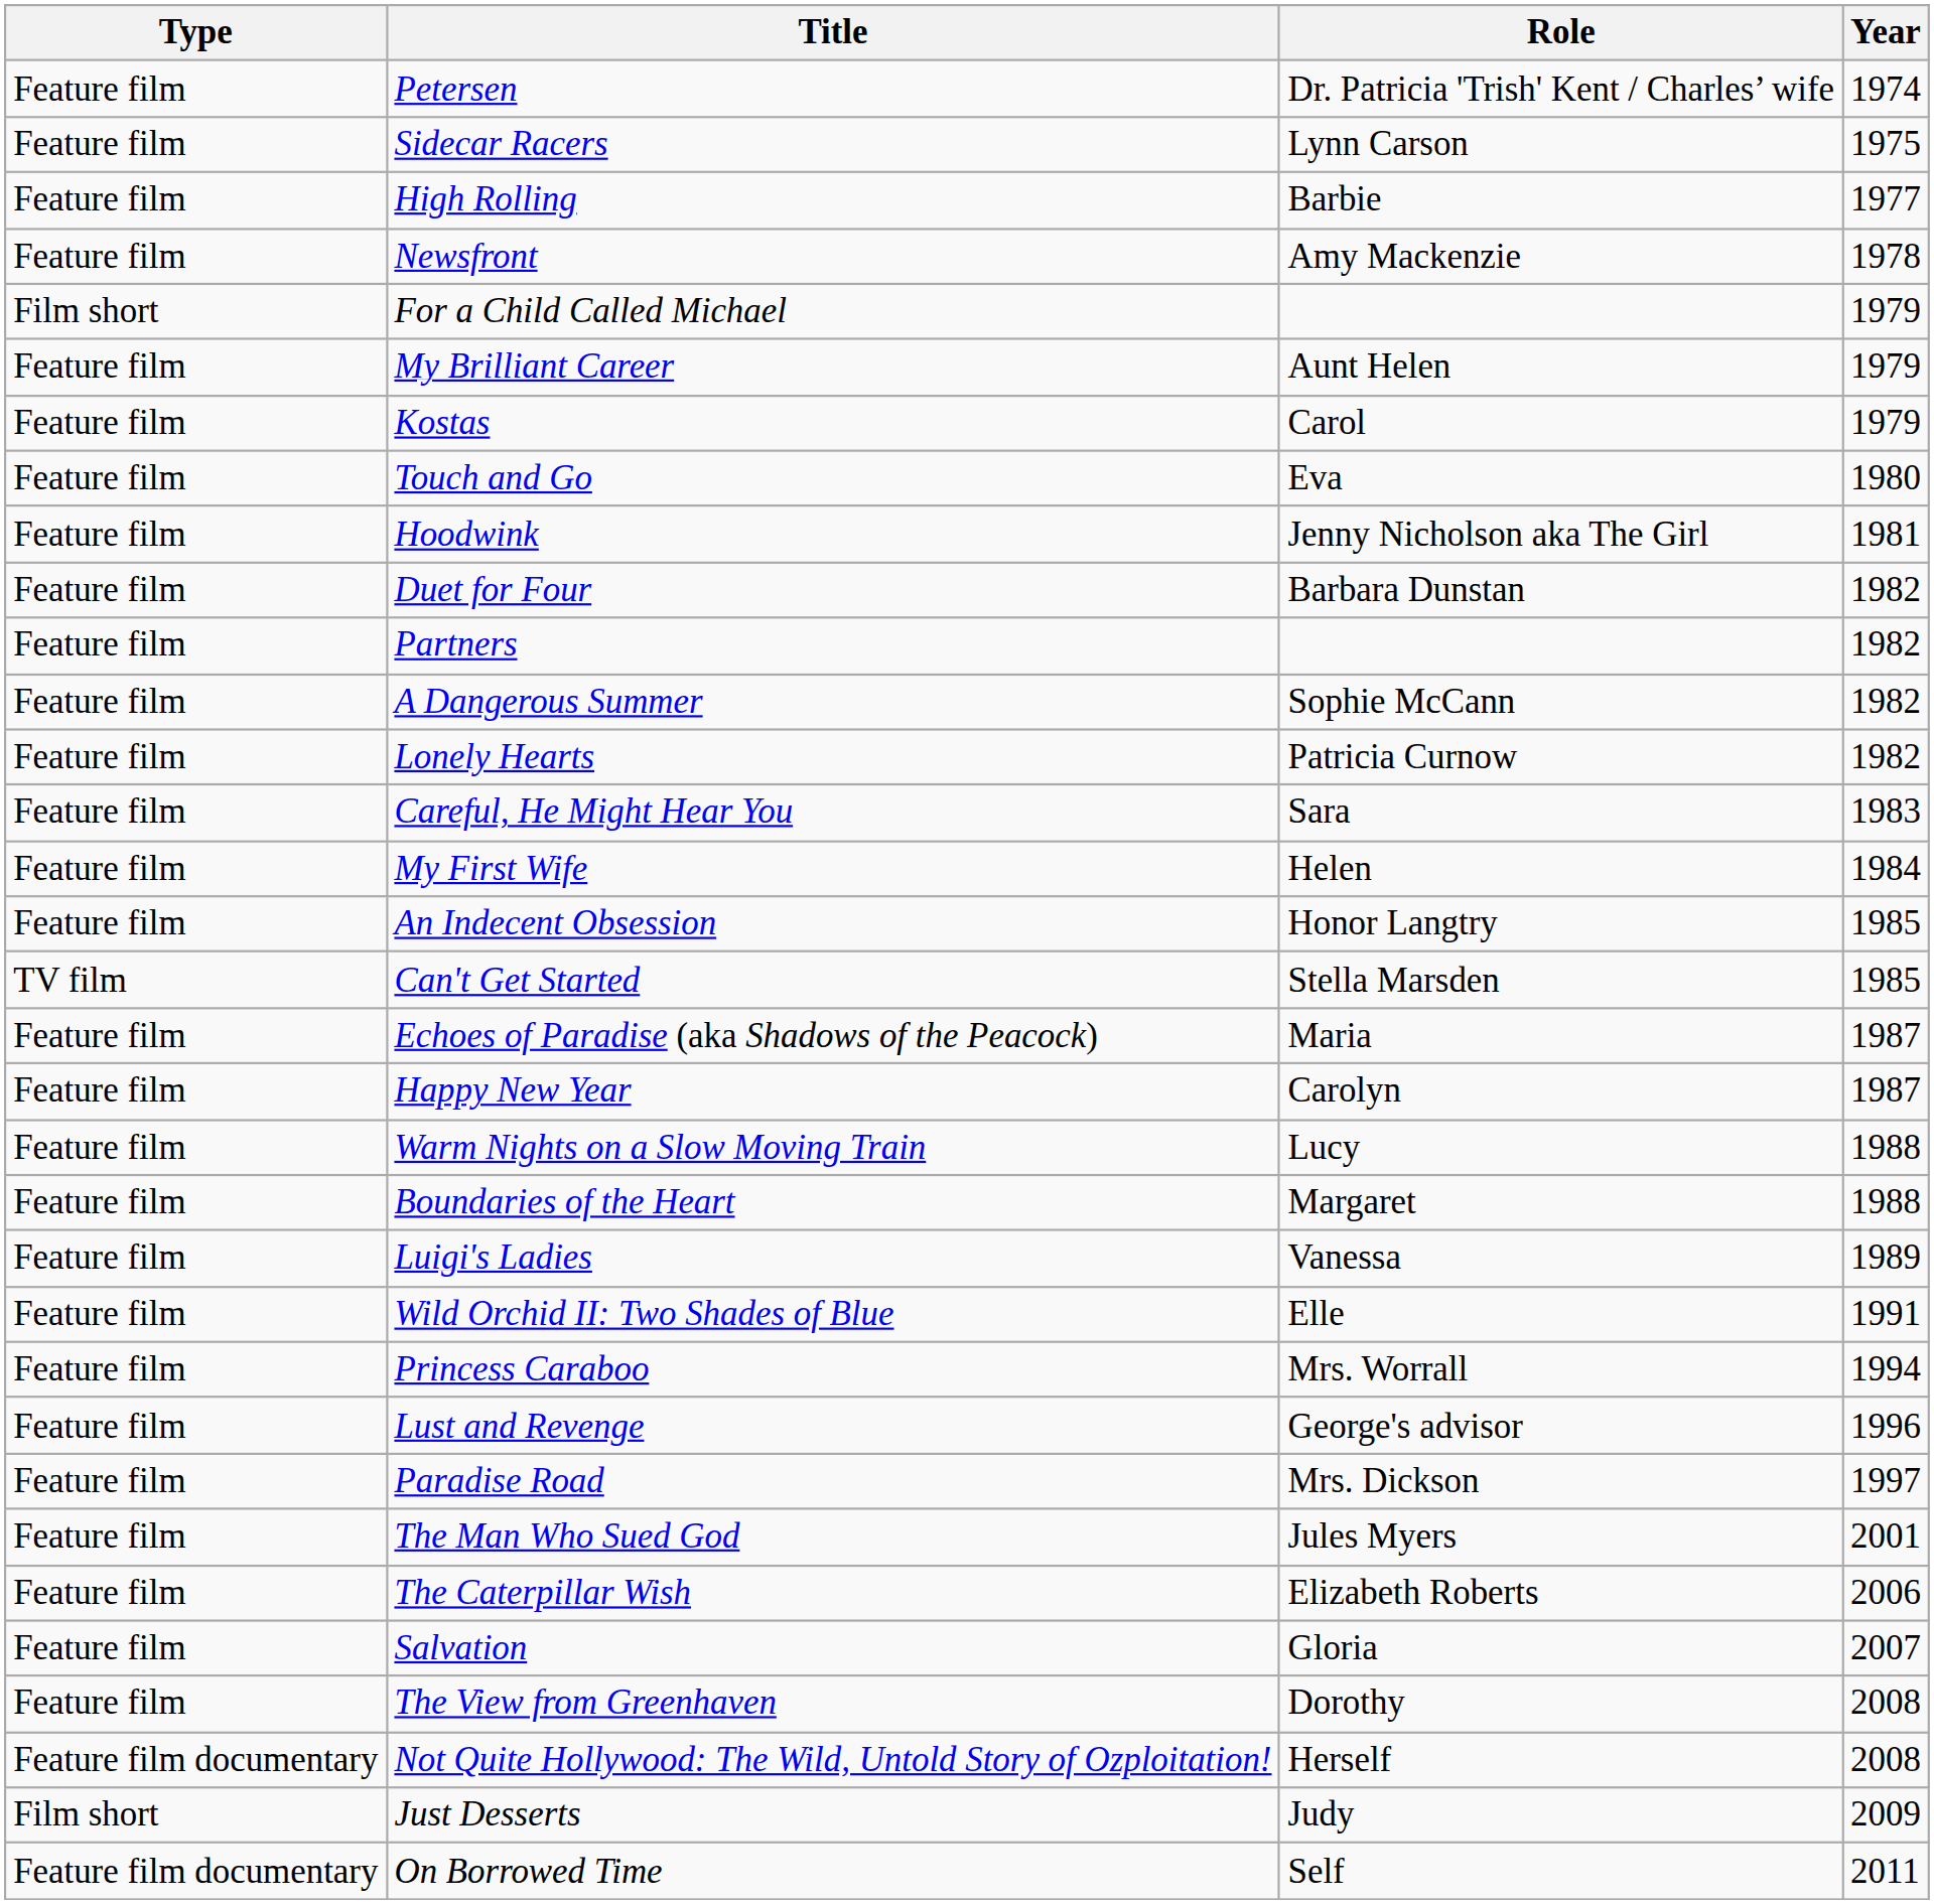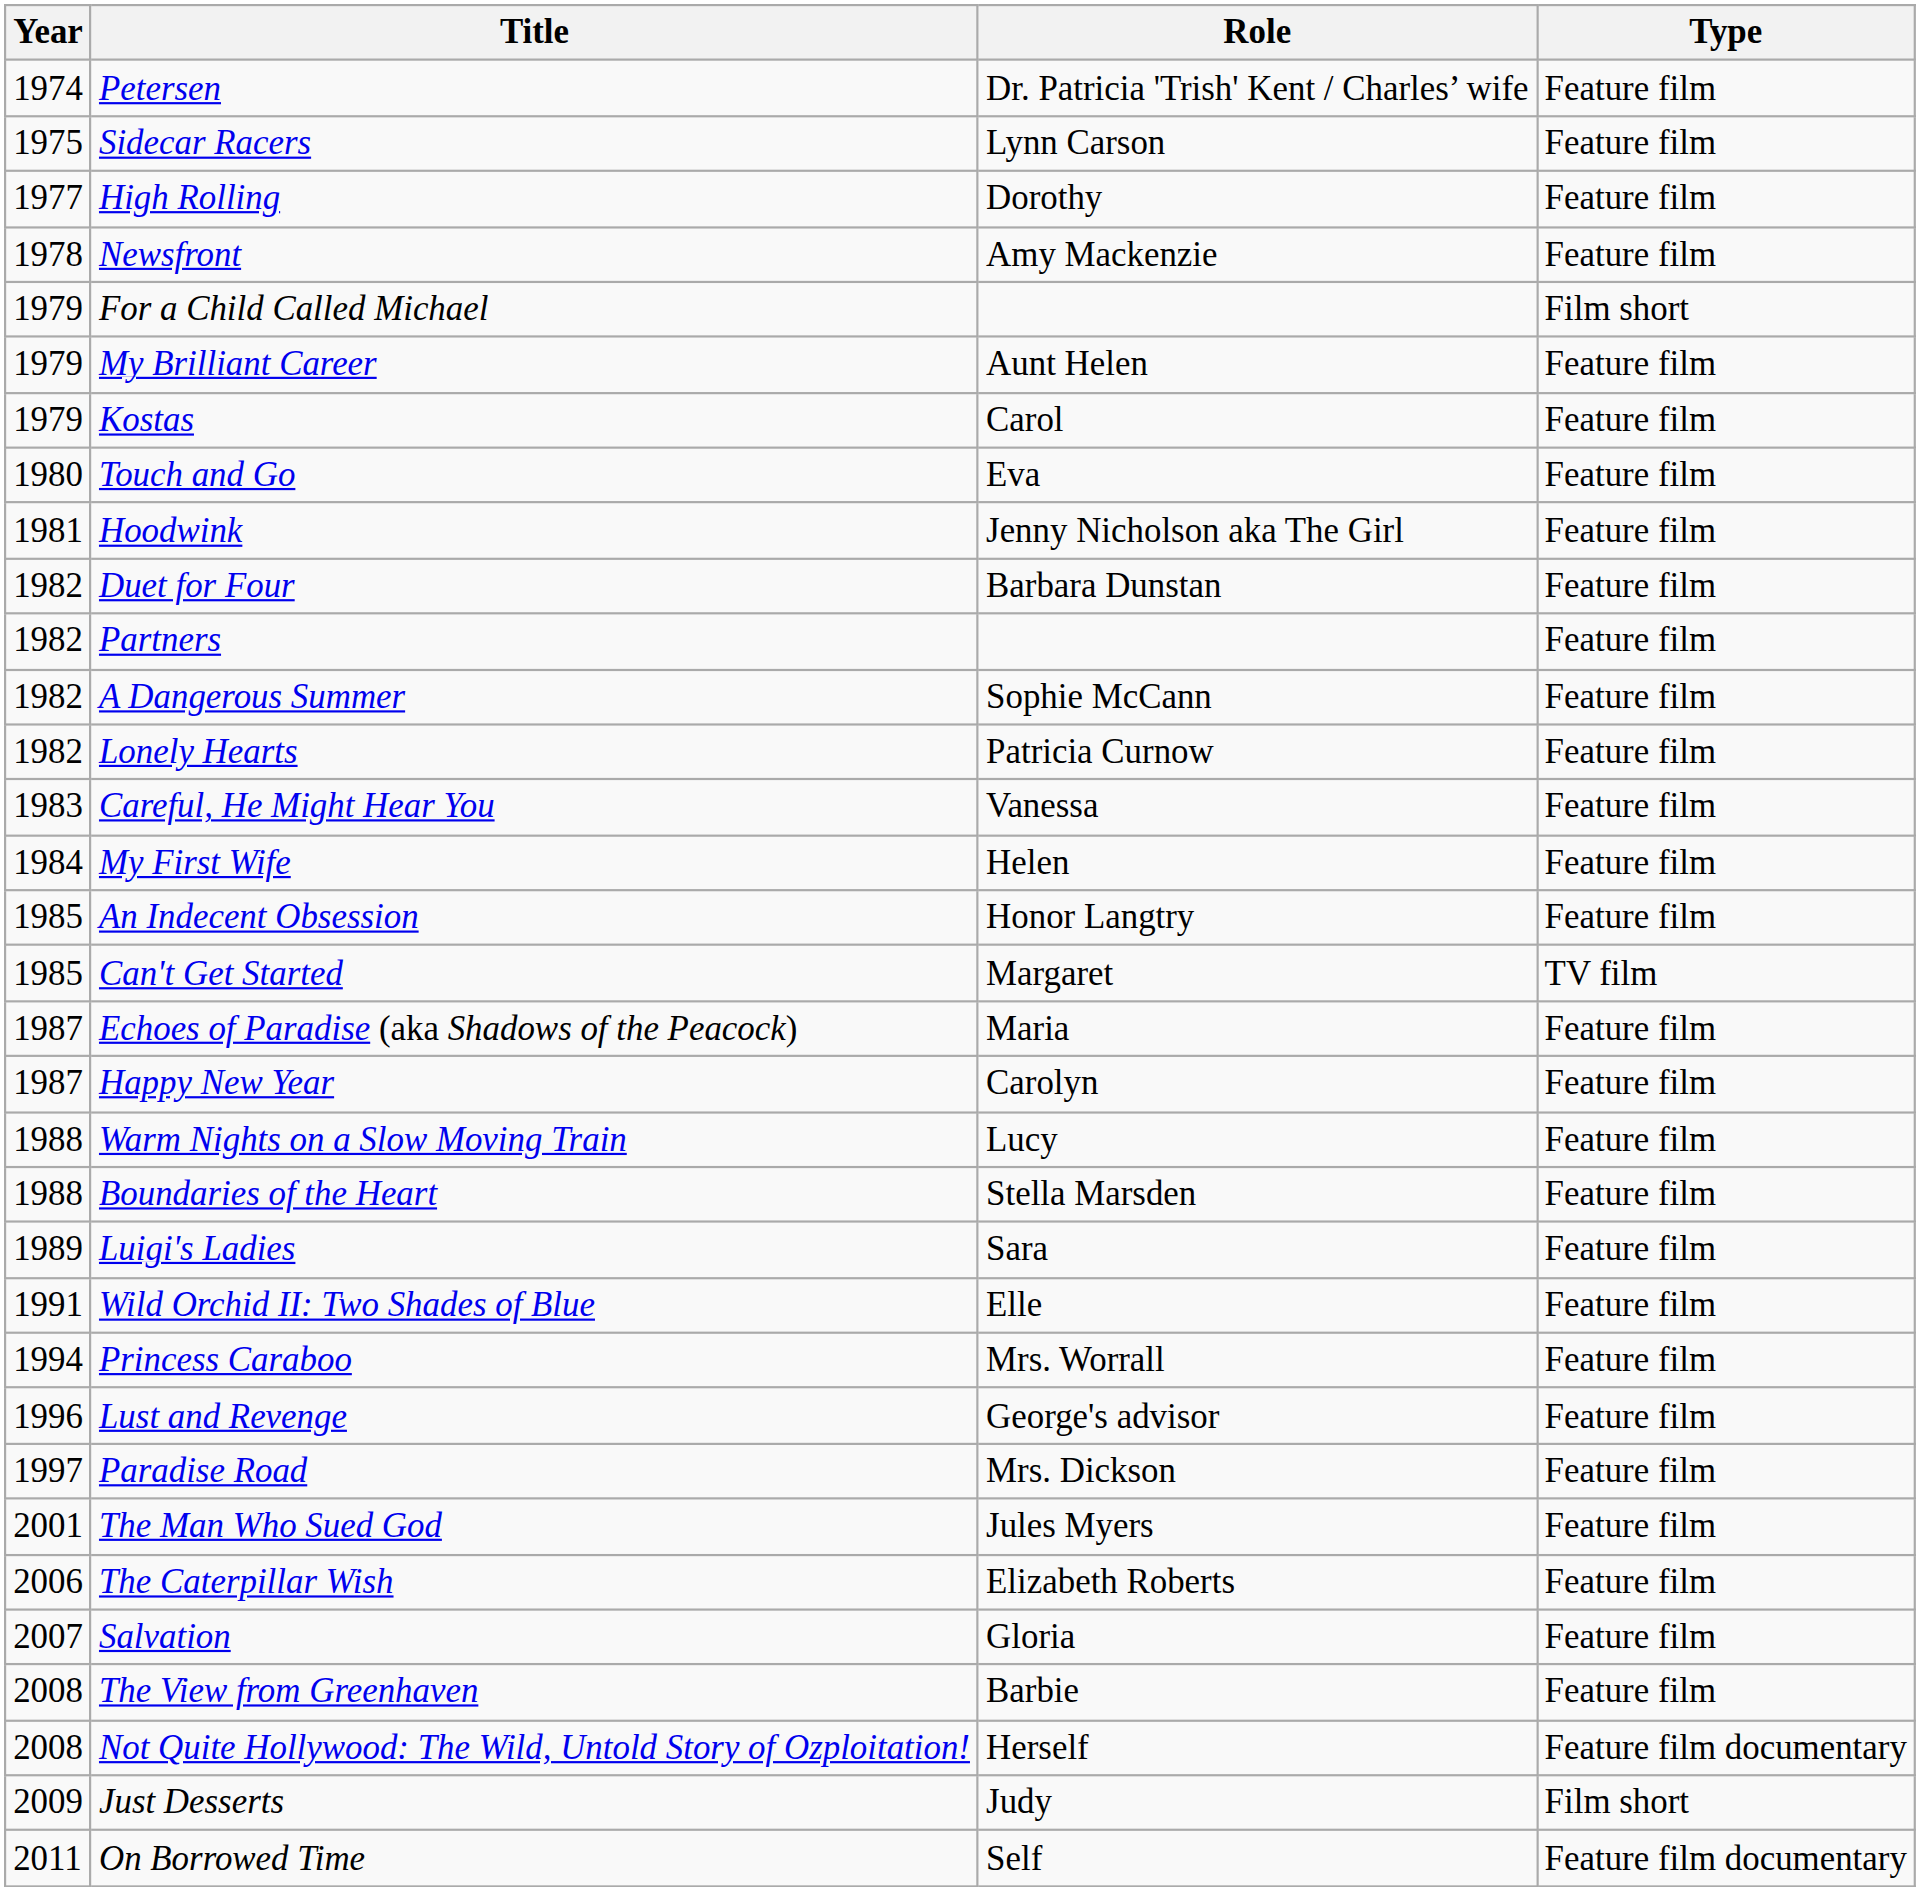columns swapped: Year <-> Type
High Rolling | Role: Barbie -> Dorothy
Careful, He Might Hear You | Role: Sara -> Vanessa
Can't Get Started | Role: Stella Marsden -> Margaret
Boundaries of the Heart | Role: Margaret -> Stella Marsden
Luigi's Ladies | Role: Vanessa -> Sara
The View from Greenhaven | Role: Dorothy -> Barbie
